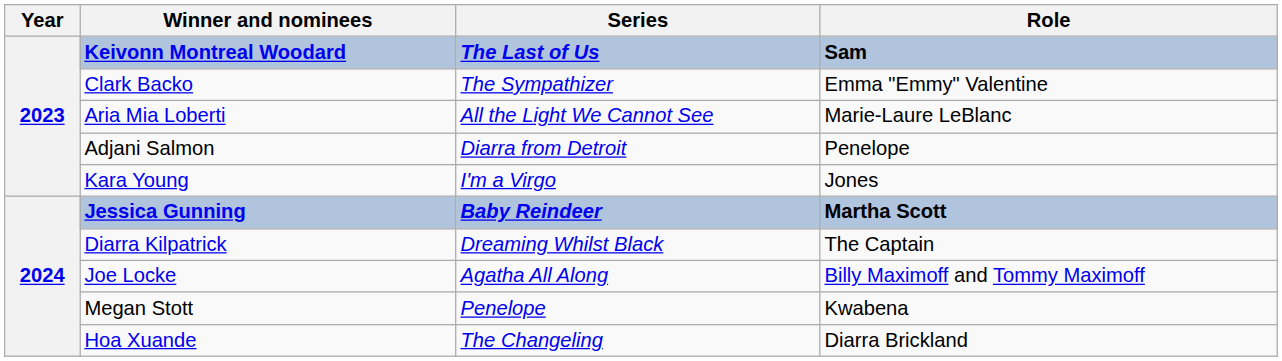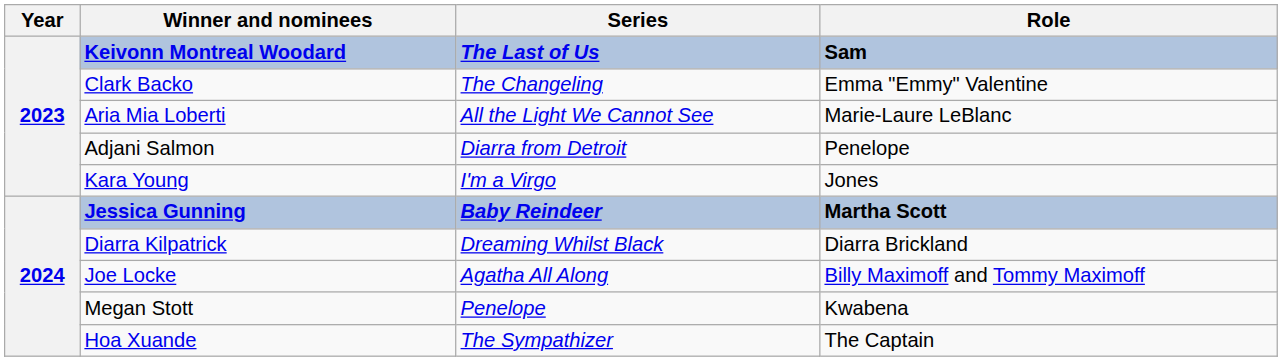Clark Backo | Series: The Sympathizer -> The Changeling
Diarra Kilpatrick | Role: The Captain -> Diarra Brickland
Hoa Xuande | Series: The Changeling -> The Sympathizer
Hoa Xuande | Role: Diarra Brickland -> The Captain
